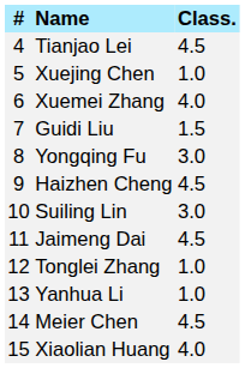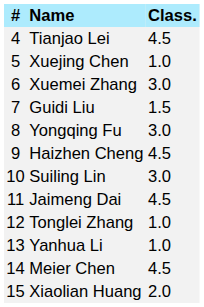Xuemei Zhang | Class.: 4.0 -> 3.0
Xiaolian Huang | Class.: 4.0 -> 2.0
